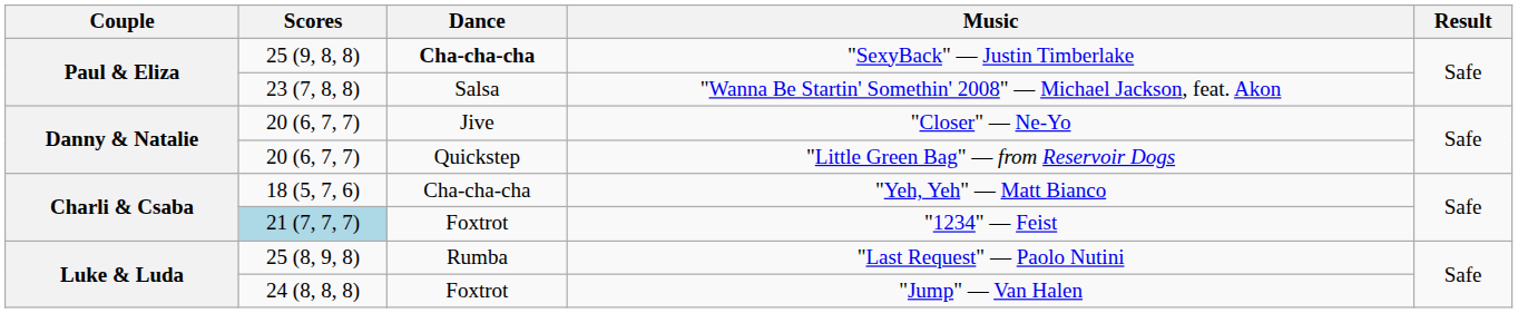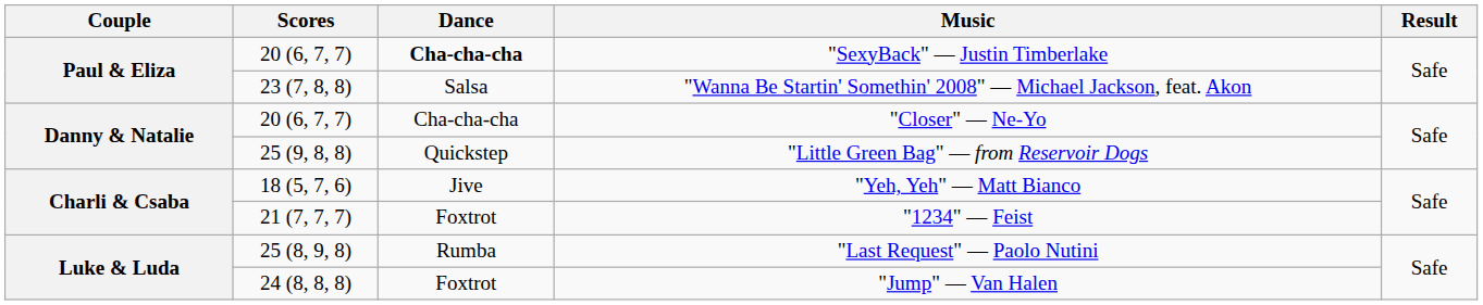"SexyBack" — Justin Timberlake | Scores: 25 (9, 8, 8) -> 20 (6, 7, 7)
"Closer" — Ne-Yo | Dance: Jive -> Cha-cha-cha
"Little Green Bag" — from Reservoir Dogs | Scores: 20 (6, 7, 7) -> 25 (9, 8, 8)
"Yeh, Yeh" — Matt Bianco | Dance: Cha-cha-cha -> Jive
"1234" — Feist | Scores: lightblue background -> no background
